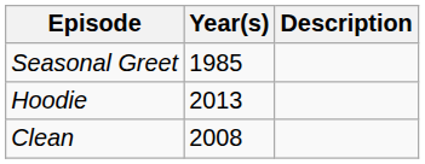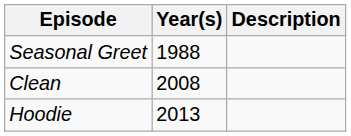Seasonal Greet | Year(s): 1985 -> 1988
rows swapped: Clean <-> Hoodie
